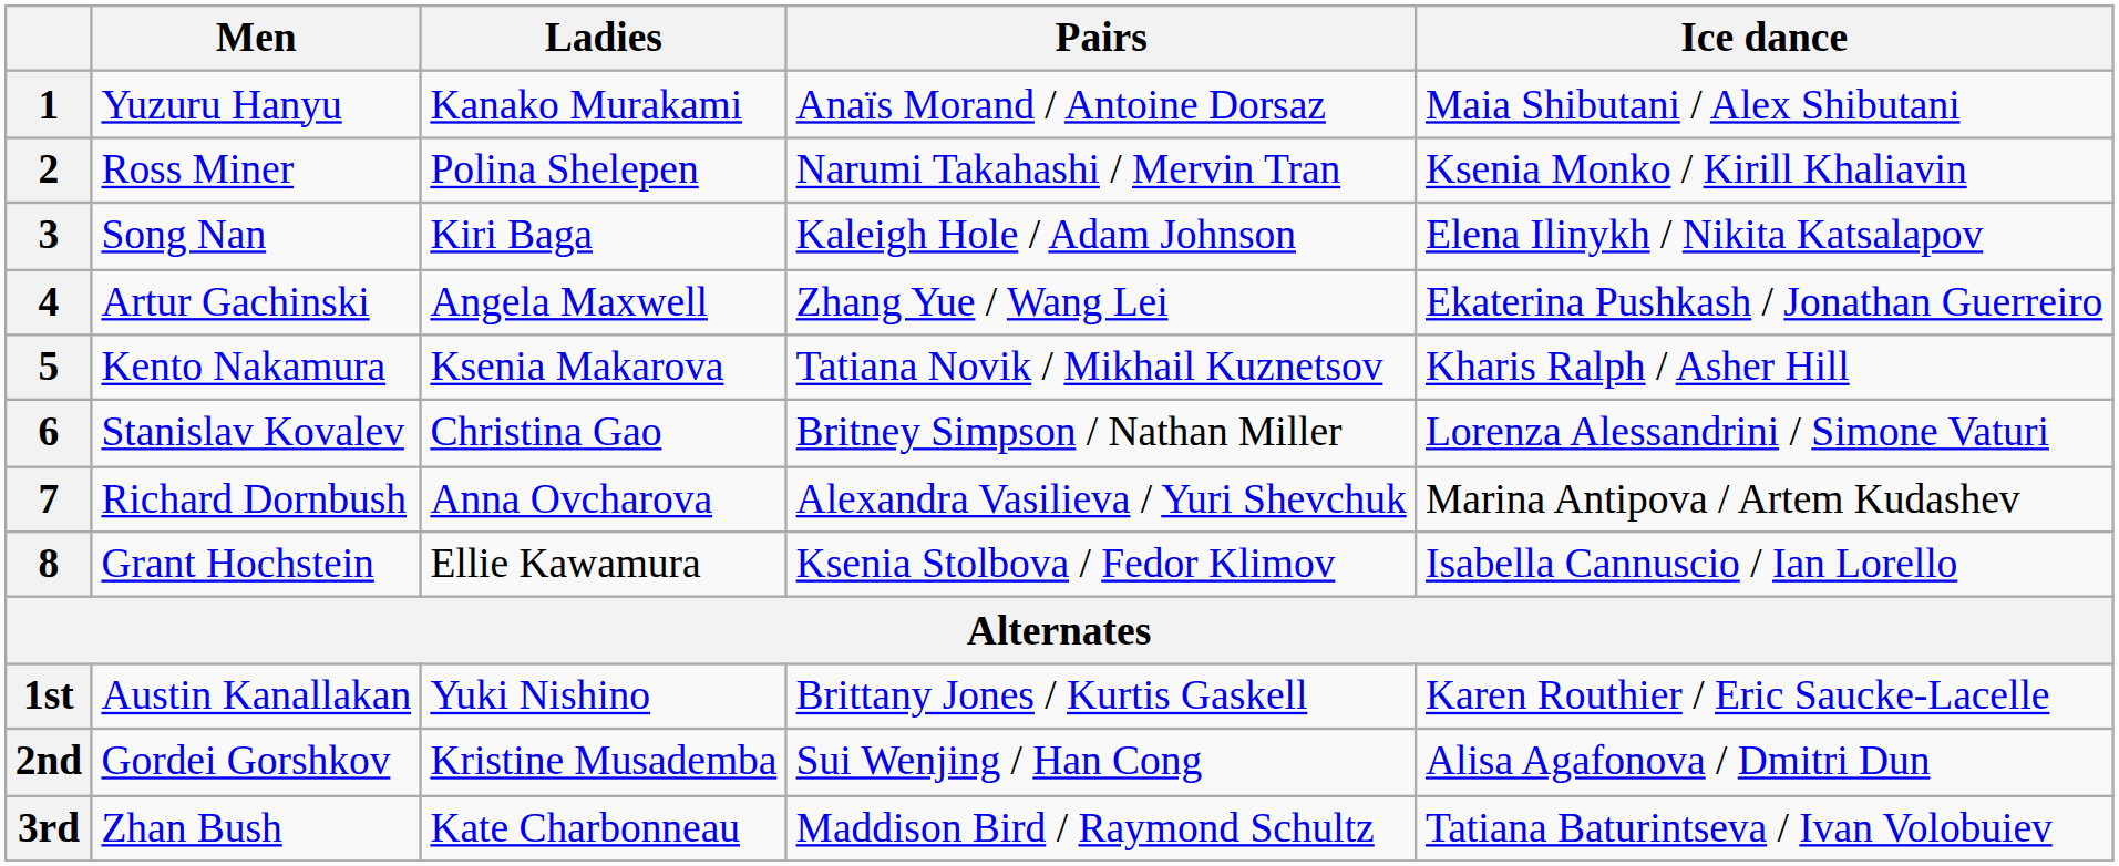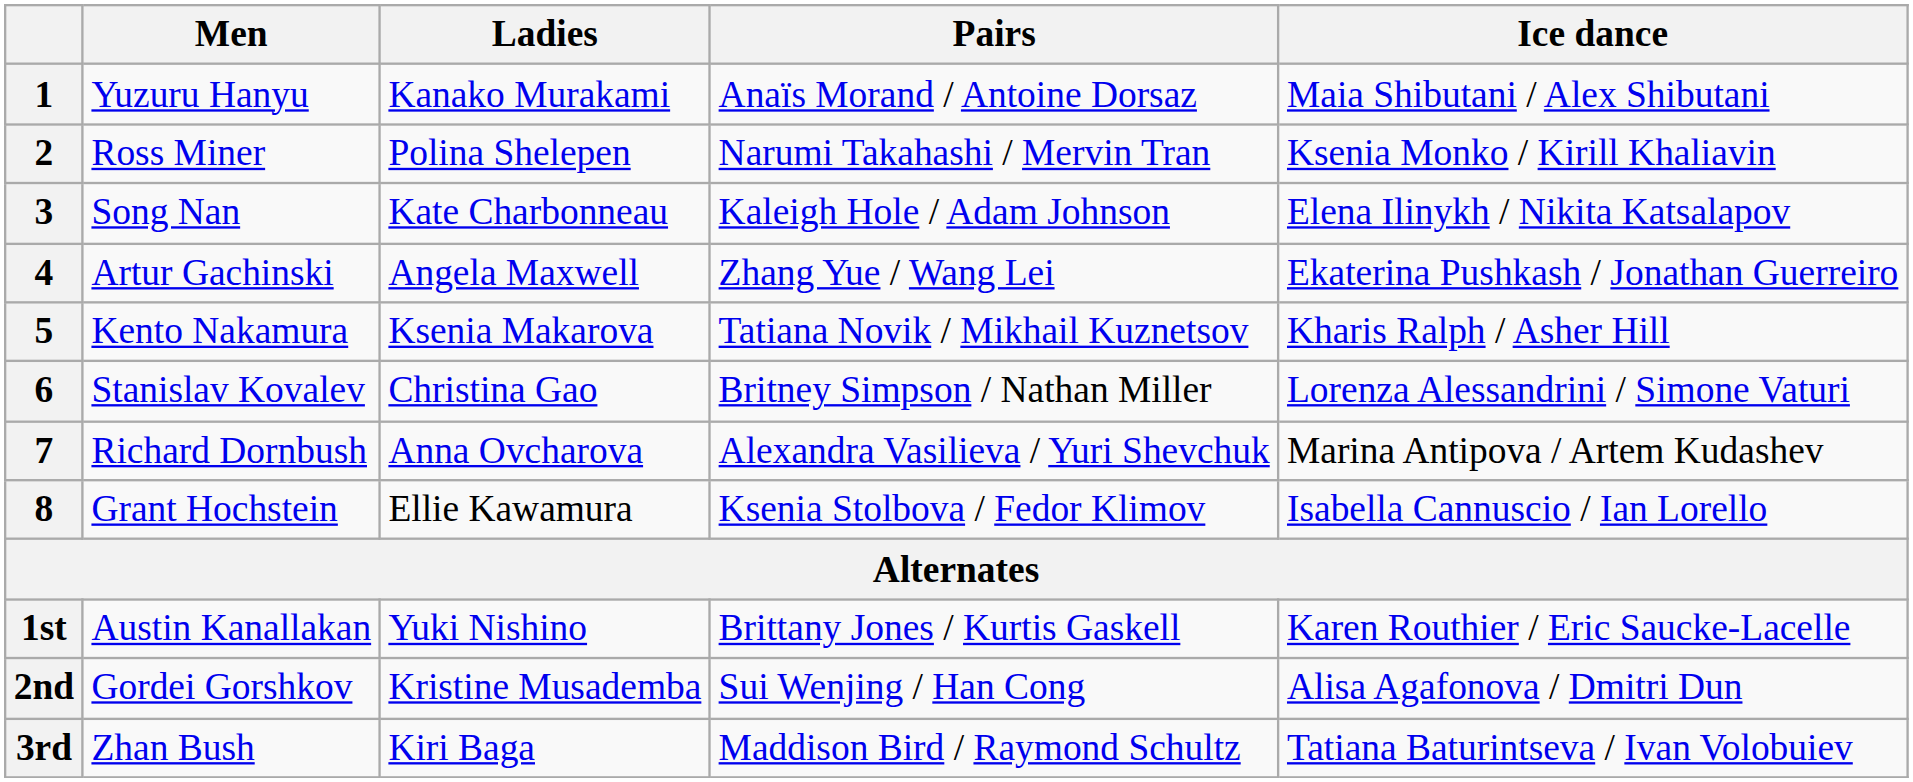3 | Ladies: Kiri Baga -> Kate Charbonneau
3rd | Ladies: Kate Charbonneau -> Kiri Baga
